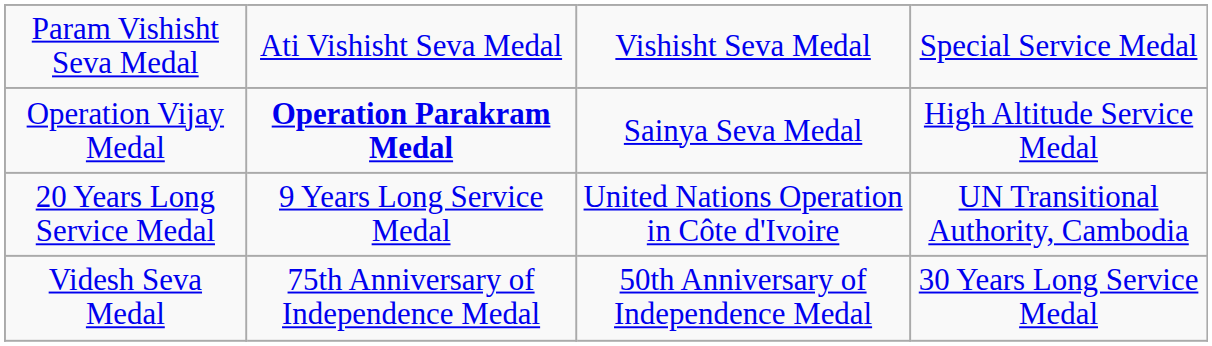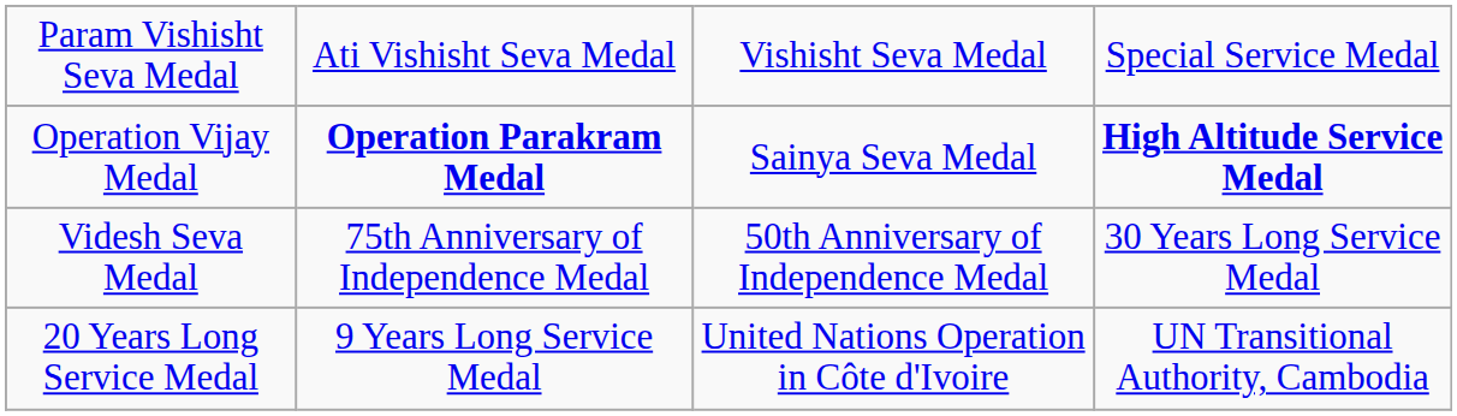Operation Vijay Medal | column 4: normal -> bold
rows swapped: Videsh Seva Medal <-> 20 Years Long Service Medal
